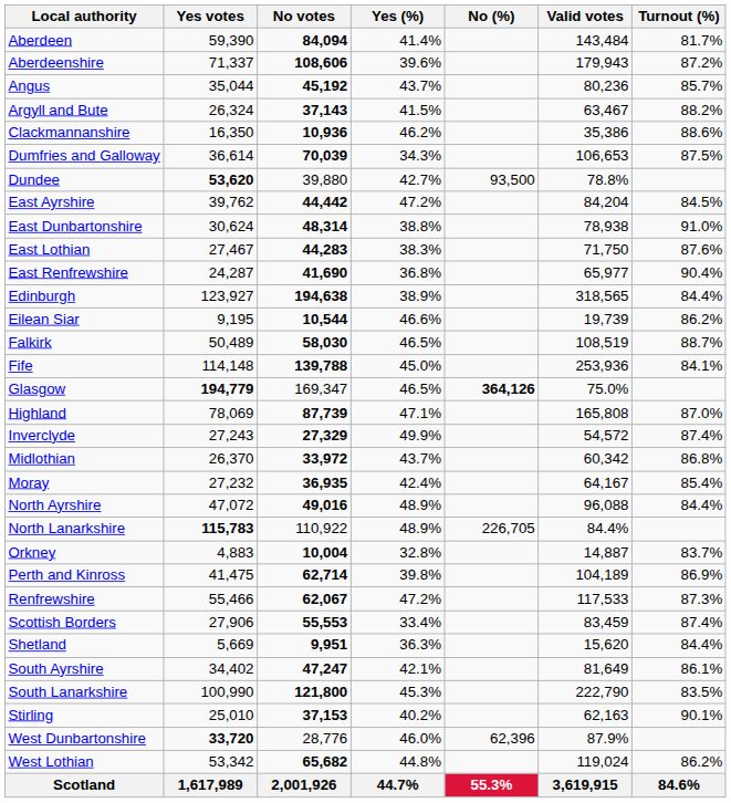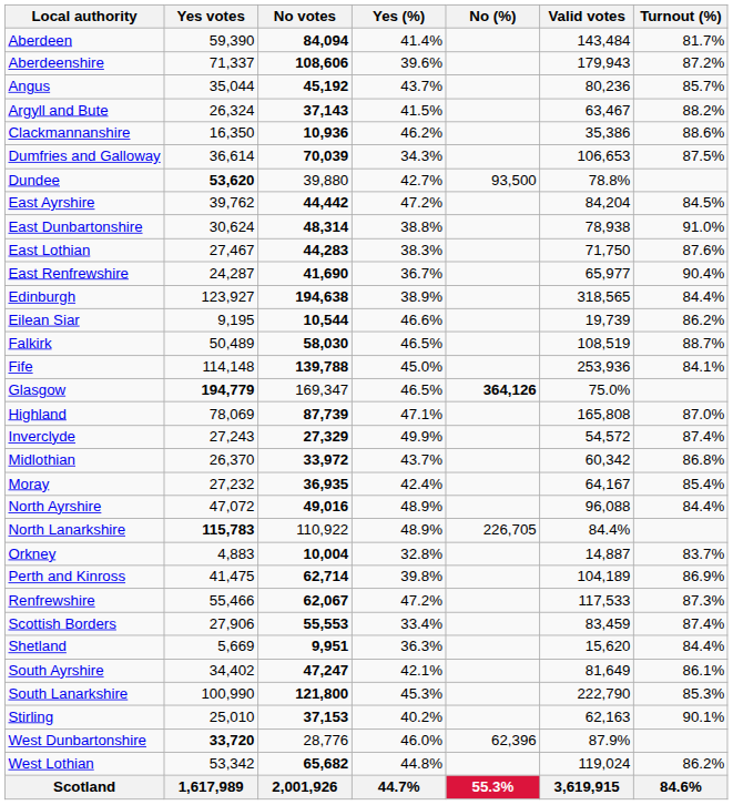East Renfrewshire | Yes (%): 36.8% -> 36.7%
South Lanarkshire | Turnout (%): 83.5% -> 85.3%
